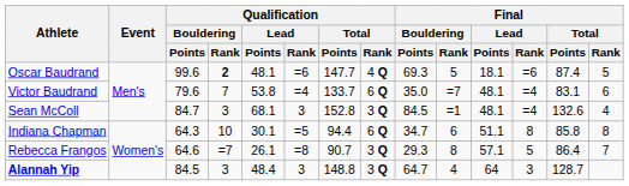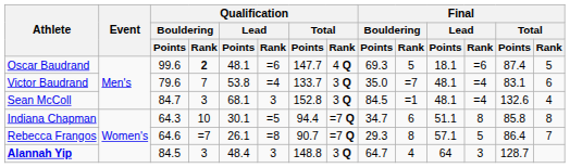Victor Baudrand | Qualification / Total / Rank: 6 Q -> 3 Q
Indiana Chapman | Qualification / Total / Rank: 6 Q -> =7 Q
Rebecca Frangos | Qualification / Total / Rank: 3 Q -> =7 Q
